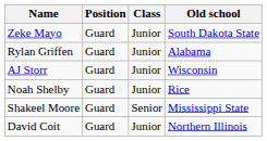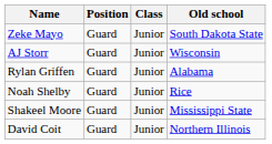rows swapped: AJ Storr <-> Rylan Griffen
Shakeel Moore | Class: Senior -> Junior
